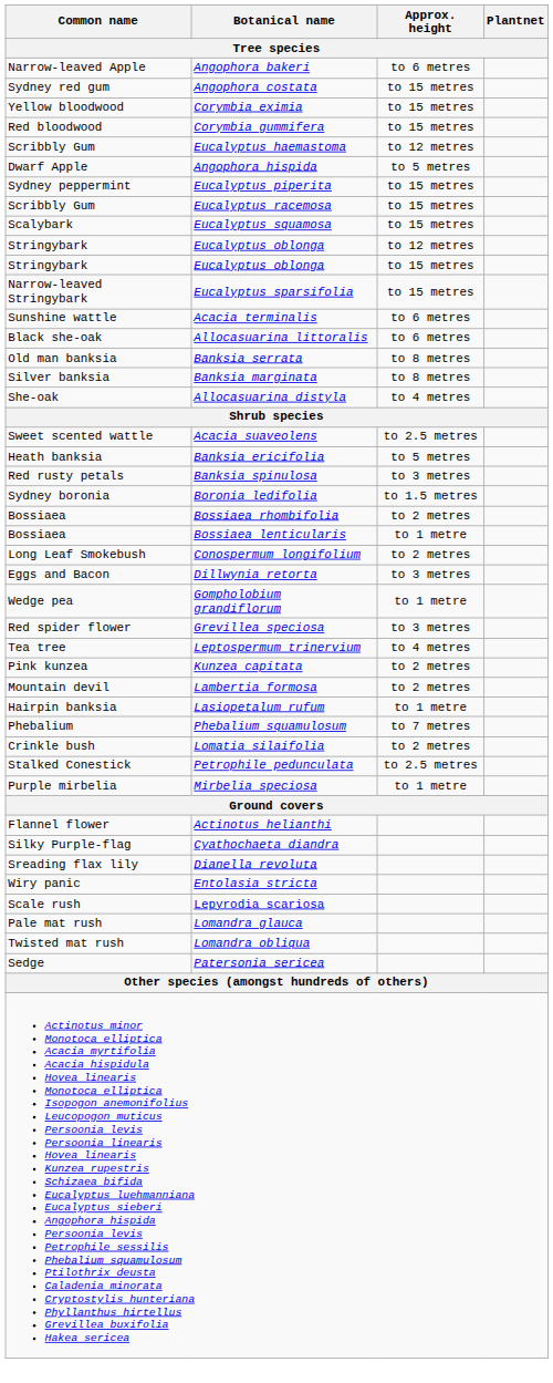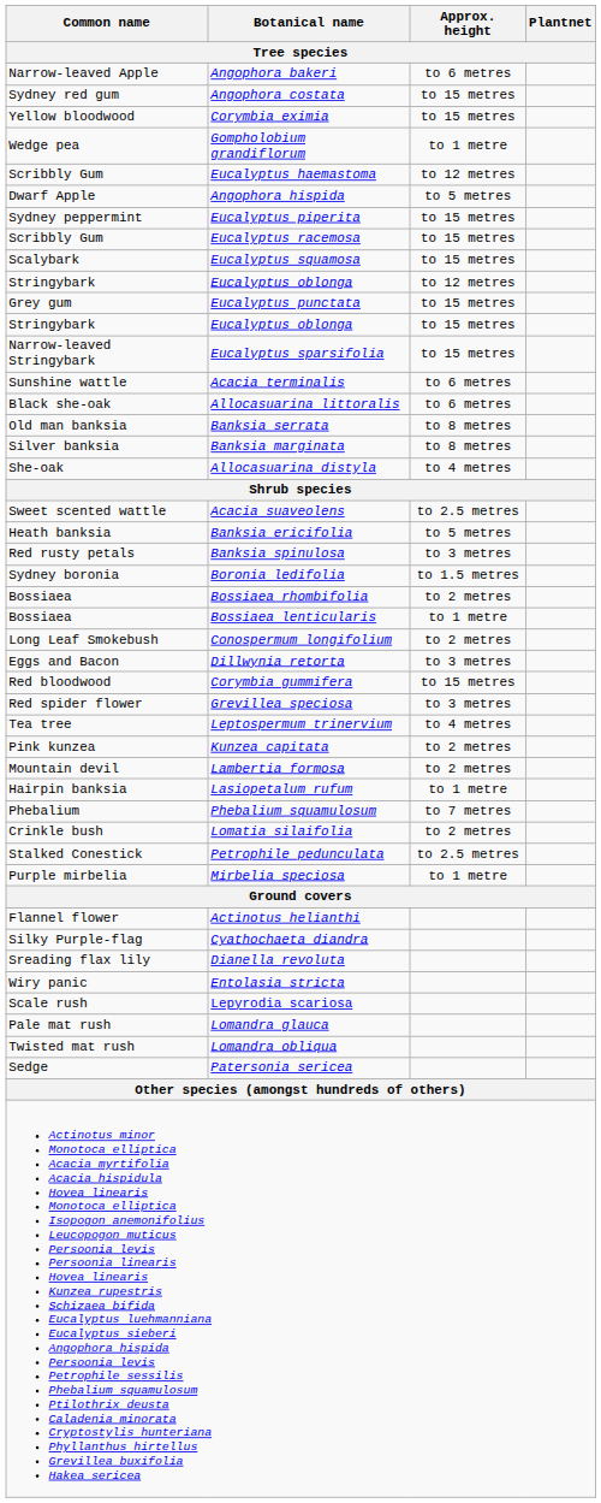rows swapped: Corymbia gummifera <-> Gompholobium grandiflorum
+ row: Grey gum | Eucalyptus punctata | to 15 metres
